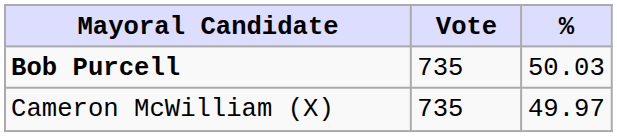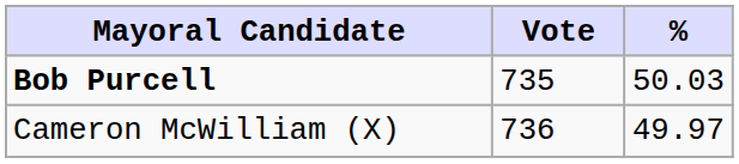Cameron McWilliam (X) | Vote: 735 -> 736
